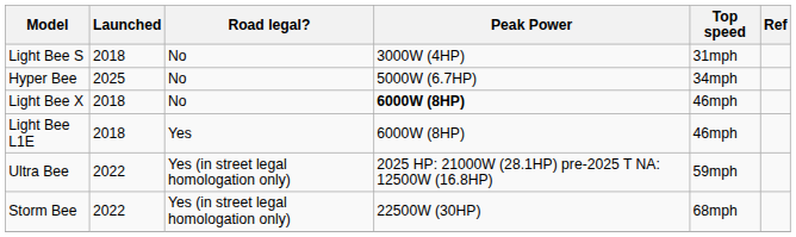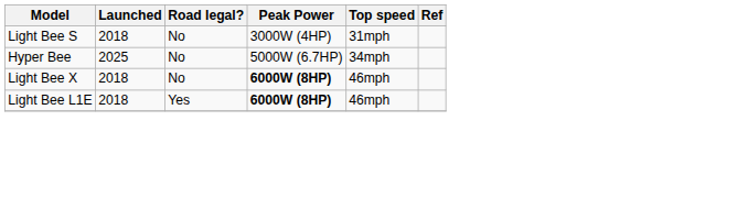Light Bee L1E | Peak Power: normal -> bold
- row: Ultra Bee | 2022 | Yes (in street legal homologation only) | 2025 HP: 21000W (28.1HP) pre-2025 T NA: 12500W (16.8HP) | 59mph
- row: Storm Bee | 2022 | Yes (in street legal homologation only) | 22500W (30HP) | 68mph
